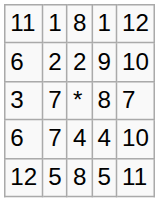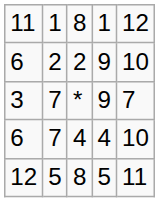* | column 4: 8 -> 9
